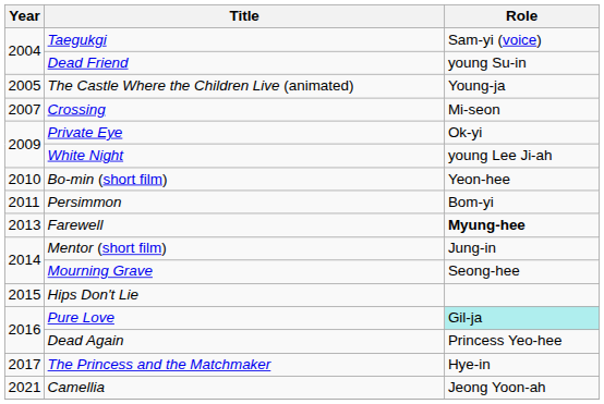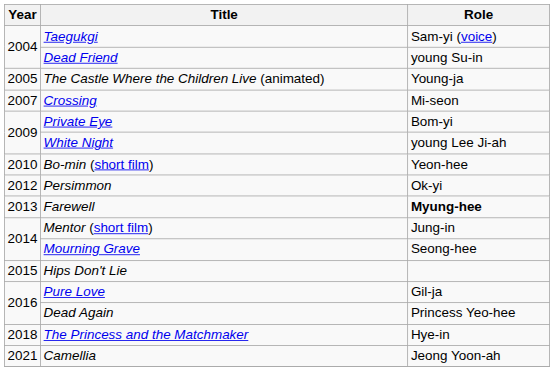Private Eye | Role: Ok-yi -> Bom-yi
Persimmon | Year: 2011 -> 2012
Persimmon | Role: Bom-yi -> Ok-yi
Pure Love | Role: paleturquoise background -> no background
The Princess and the Matchmaker | Year: 2017 -> 2018
